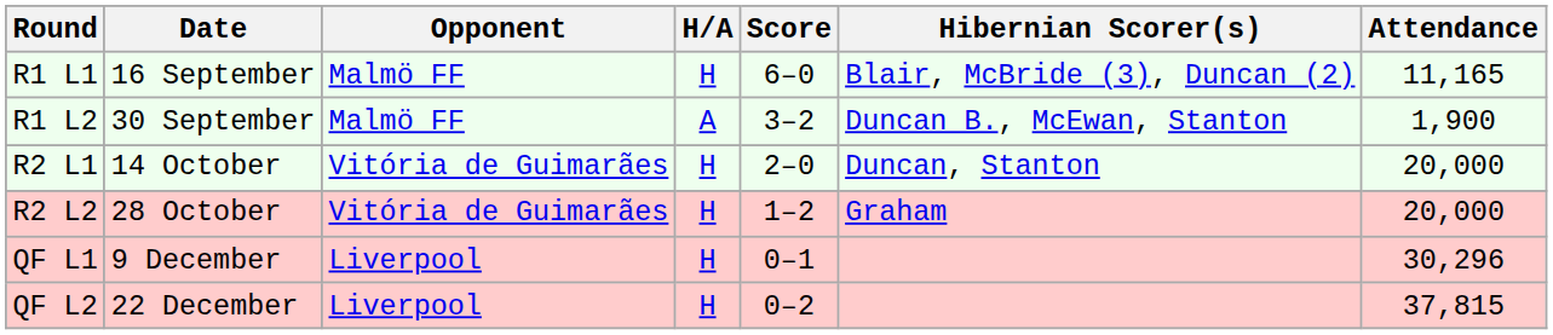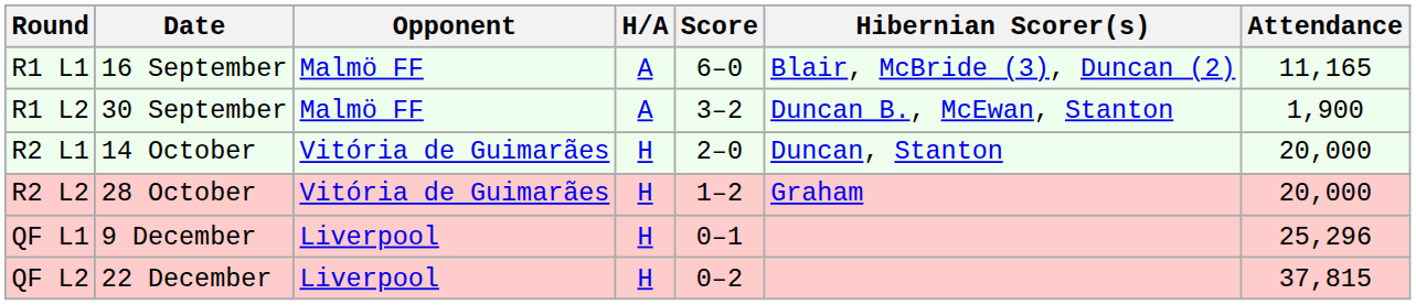R1 L1 | H/A: H -> A
QF L1 | Attendance: 30,296 -> 25,296
